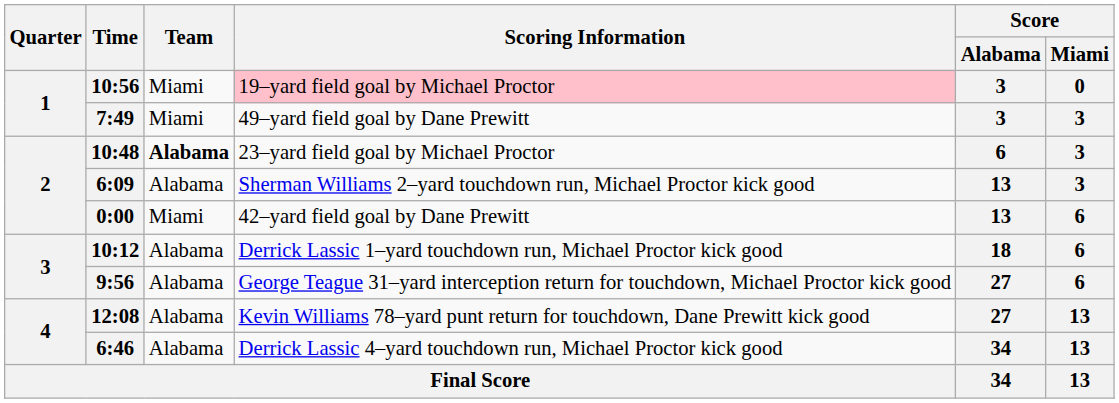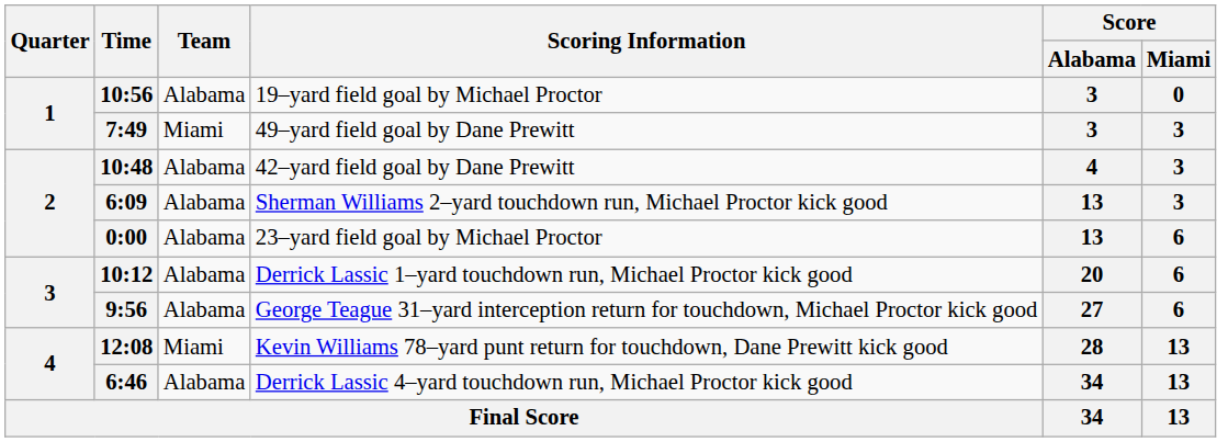10:56 | Team: Miami -> Alabama
10:56 | Scoring Information: pink background -> no background
10:48 | Team: bold -> normal
10:48 | Scoring Information: 23–yard field goal by Michael Proctor -> 42–yard field goal by Dane Prewitt
10:48 | Score / Alabama: 6 -> 4
0:00 | Team: Miami -> Alabama
0:00 | Scoring Information: 42–yard field goal by Dane Prewitt -> 23–yard field goal by Michael Proctor
10:12 | Score / Alabama: 18 -> 20
12:08 | Team: Alabama -> Miami
12:08 | Score / Alabama: 27 -> 28
